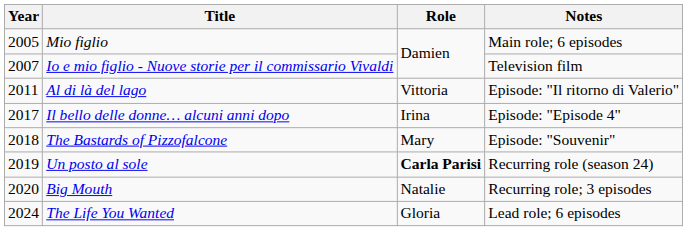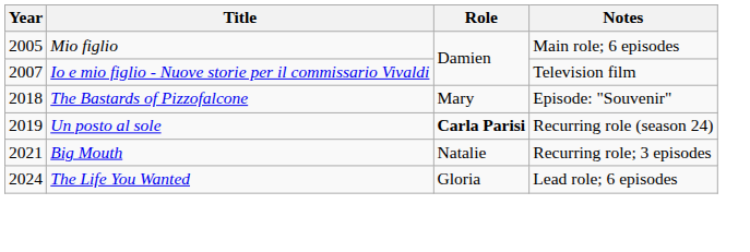- row: 2011 | Al di là del lago | Vittoria | Episode: "Il ritorno di Valerio"
- row: 2017 | Il bello delle donne… alcuni anni dopo | Irina | Episode: "Episode 4"
Big Mouth | Year: 2020 -> 2021
